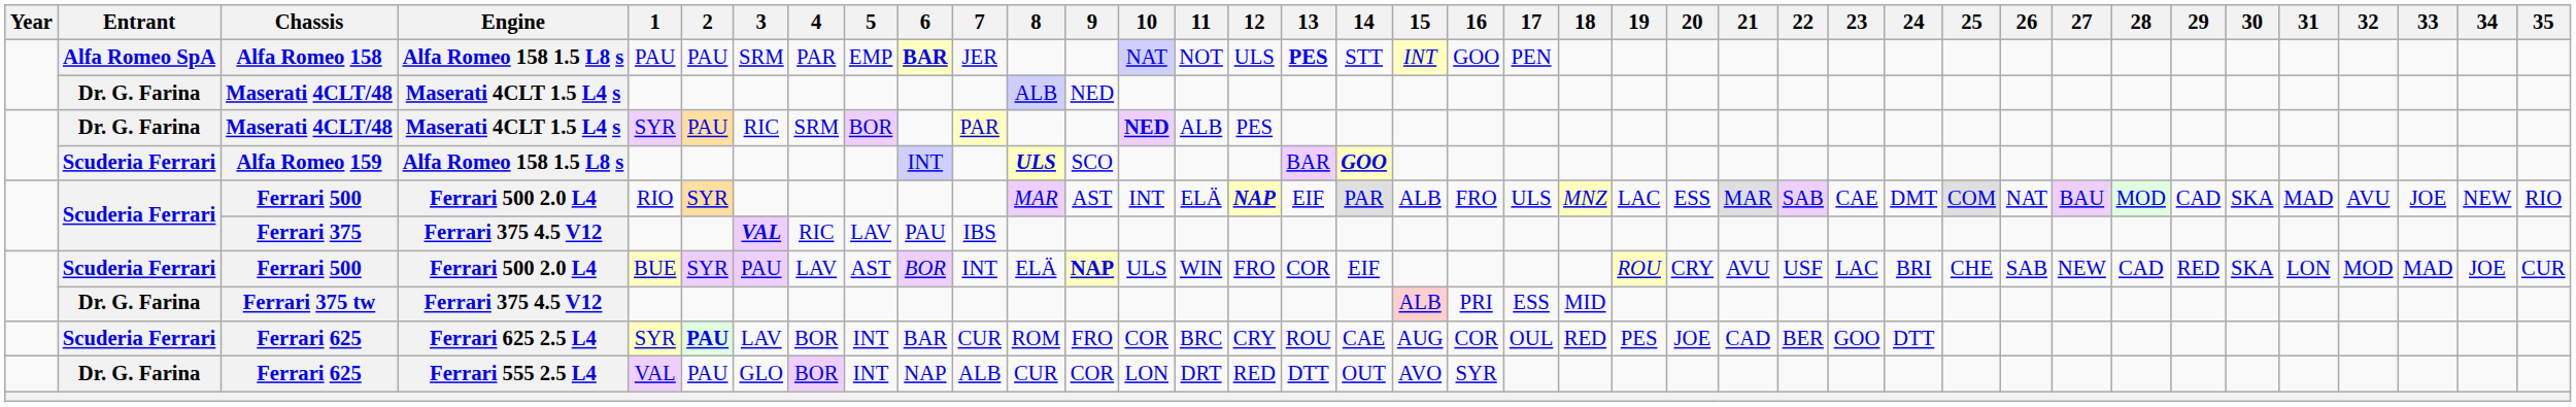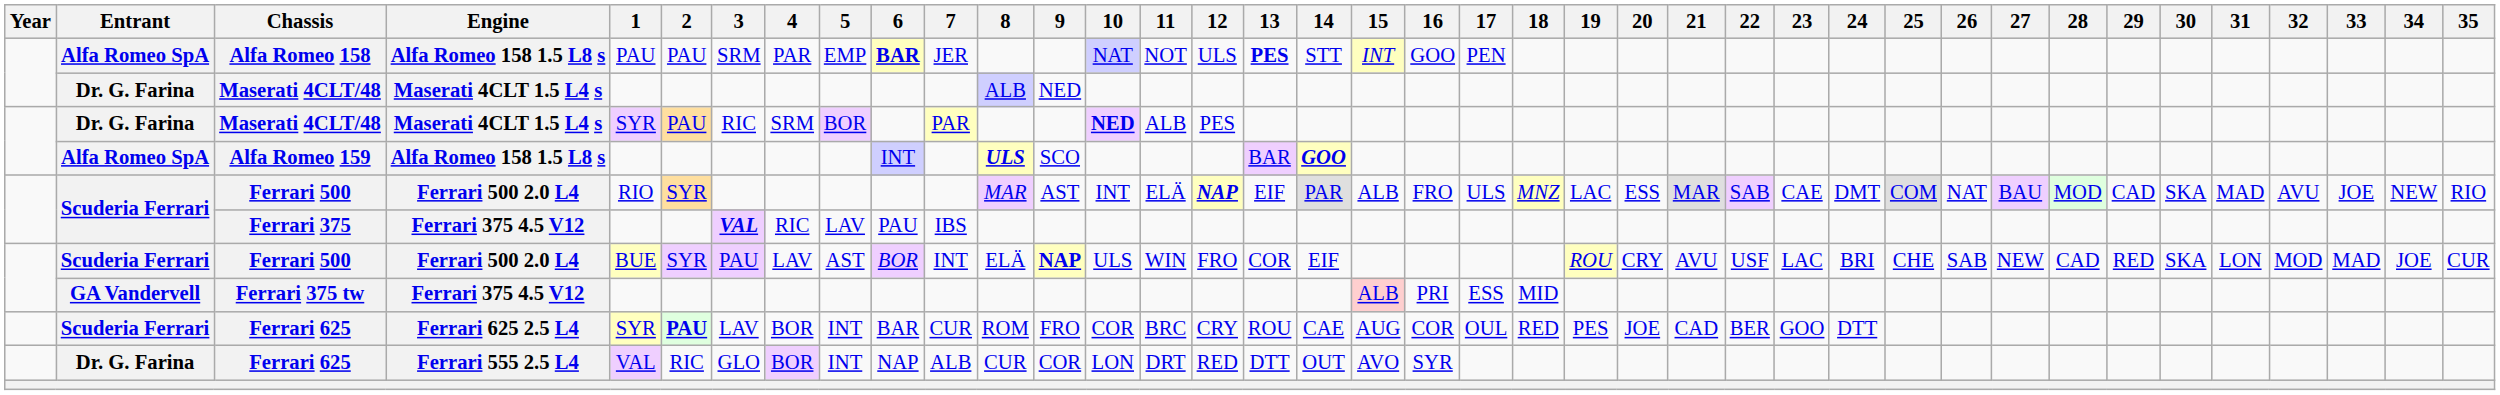Alfa Romeo 159 | Entrant: Scuderia Ferrari -> Alfa Romeo SpA
Ferrari 375 tw | Entrant: Dr. G. Farina -> GA Vandervell
Ferrari 625 / Ferrari 555 2.5 L4 | 2: PAU -> RIC
